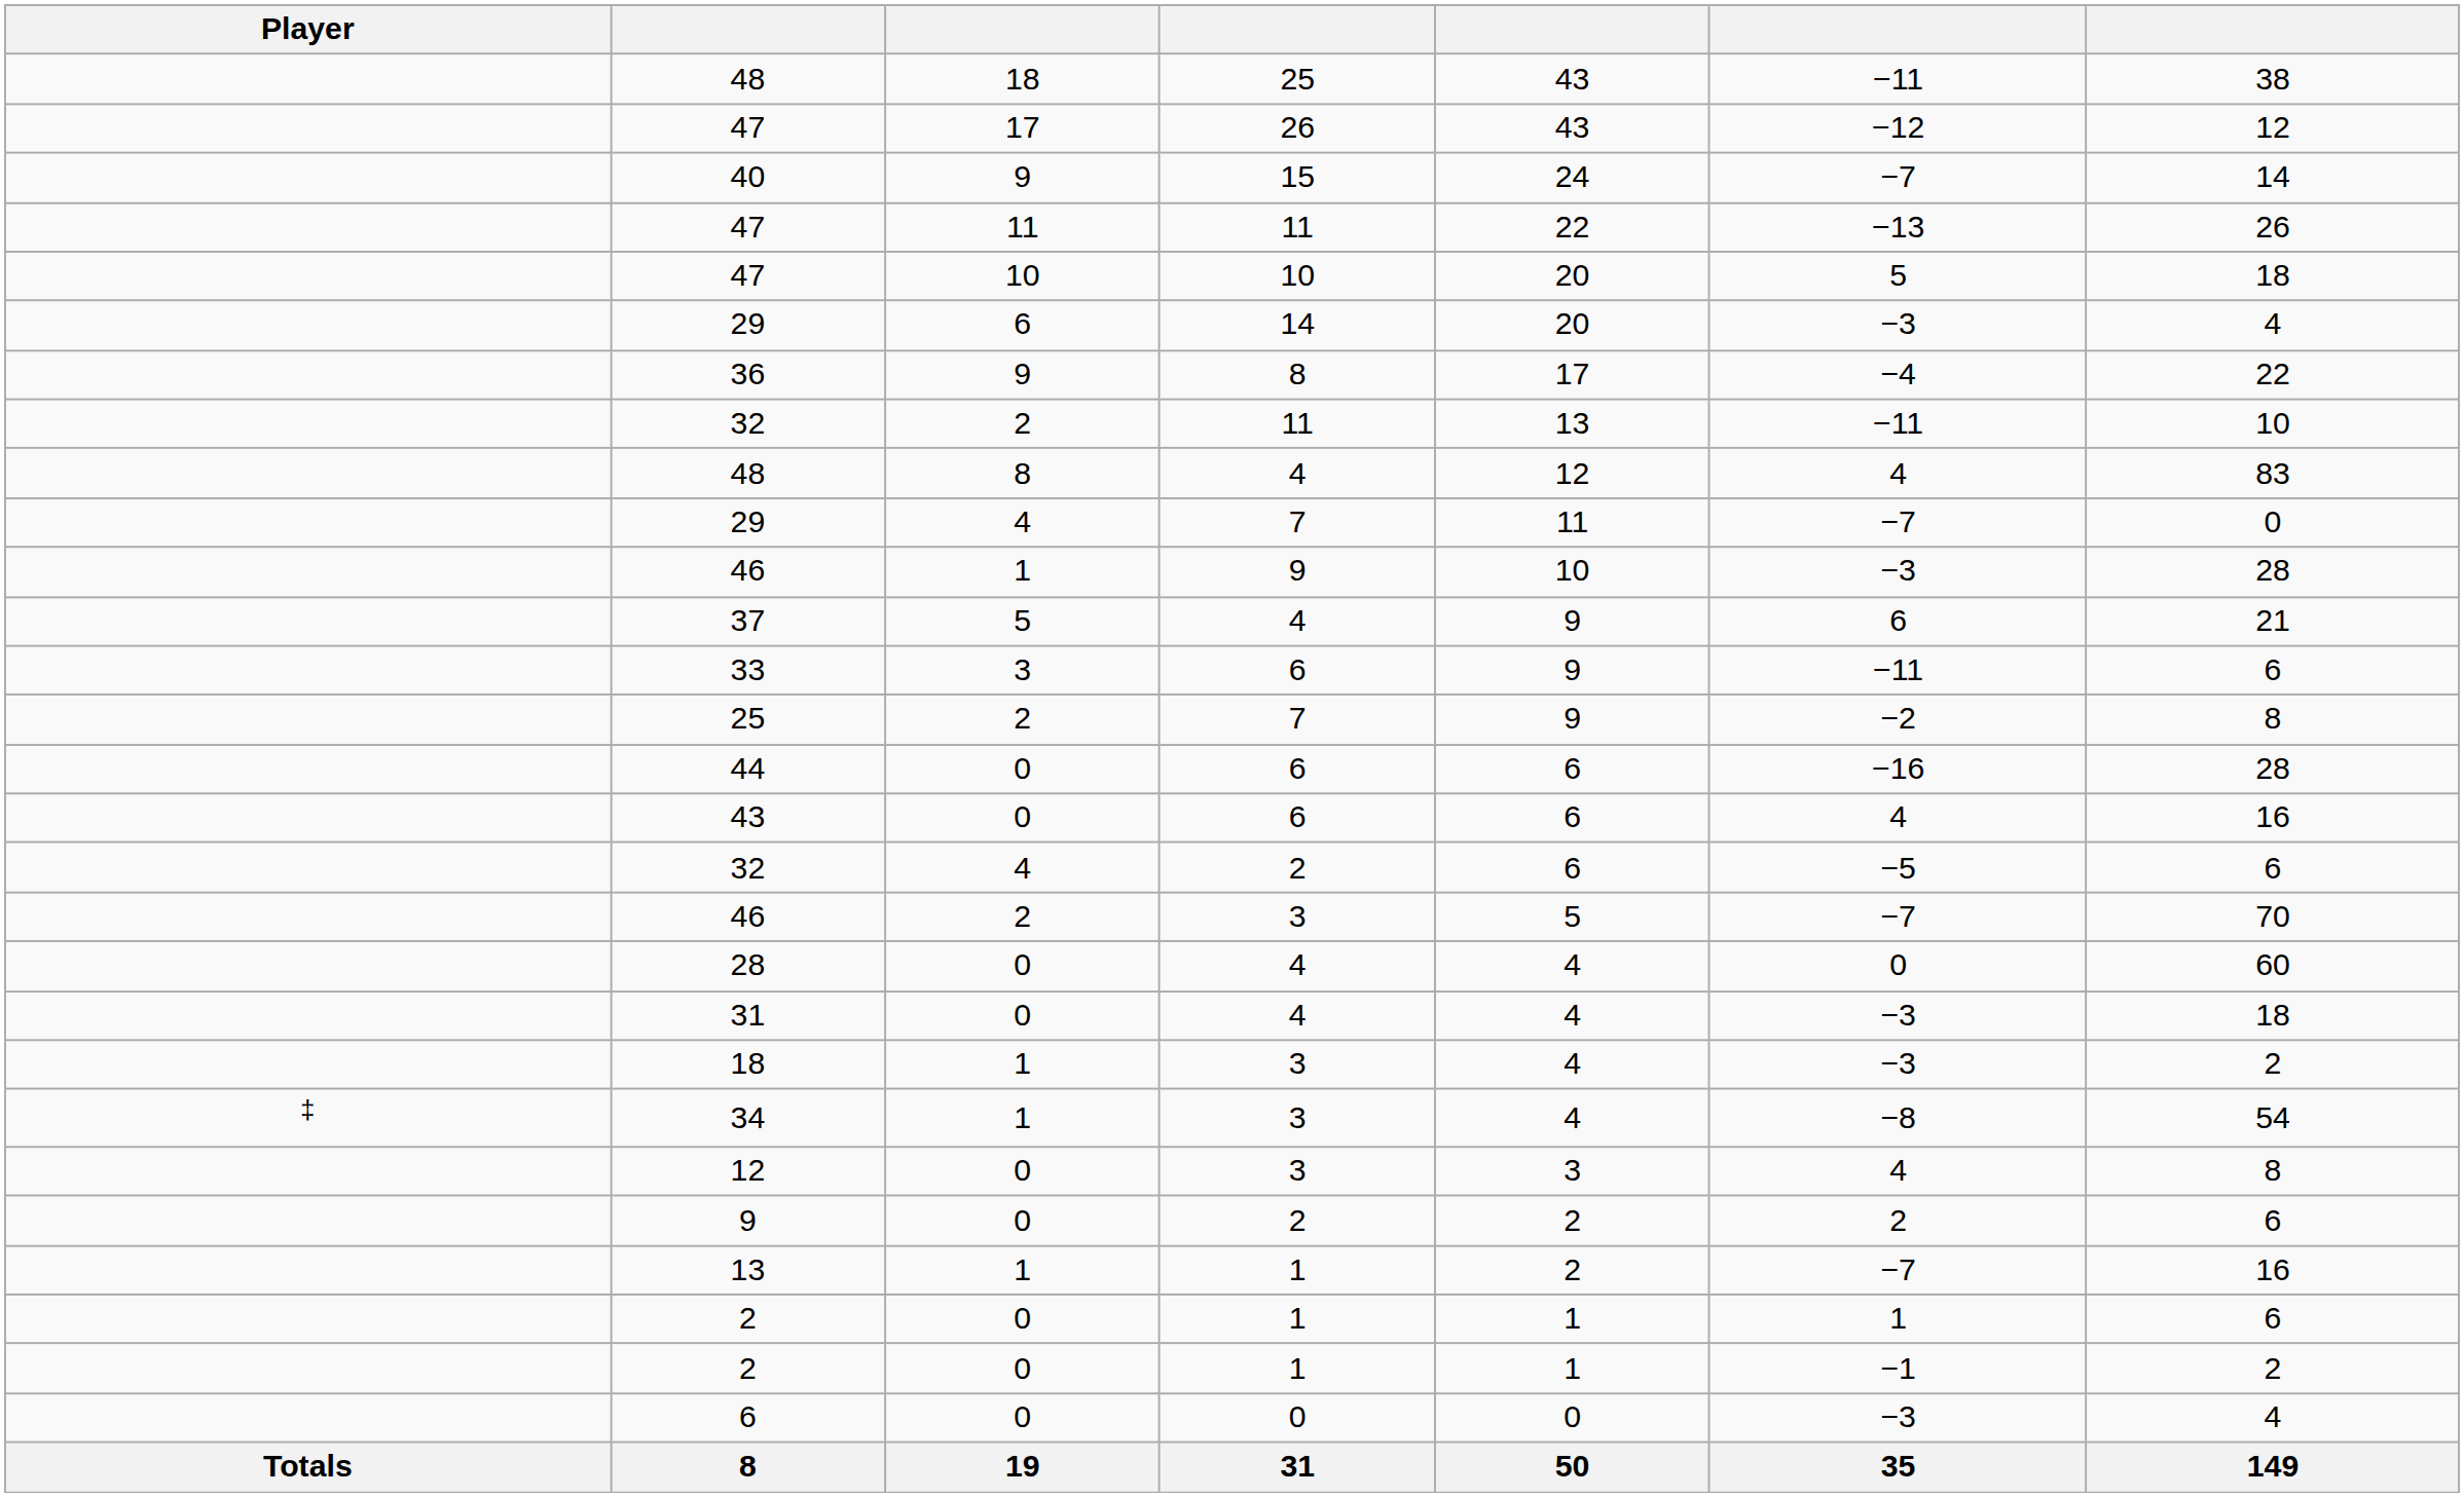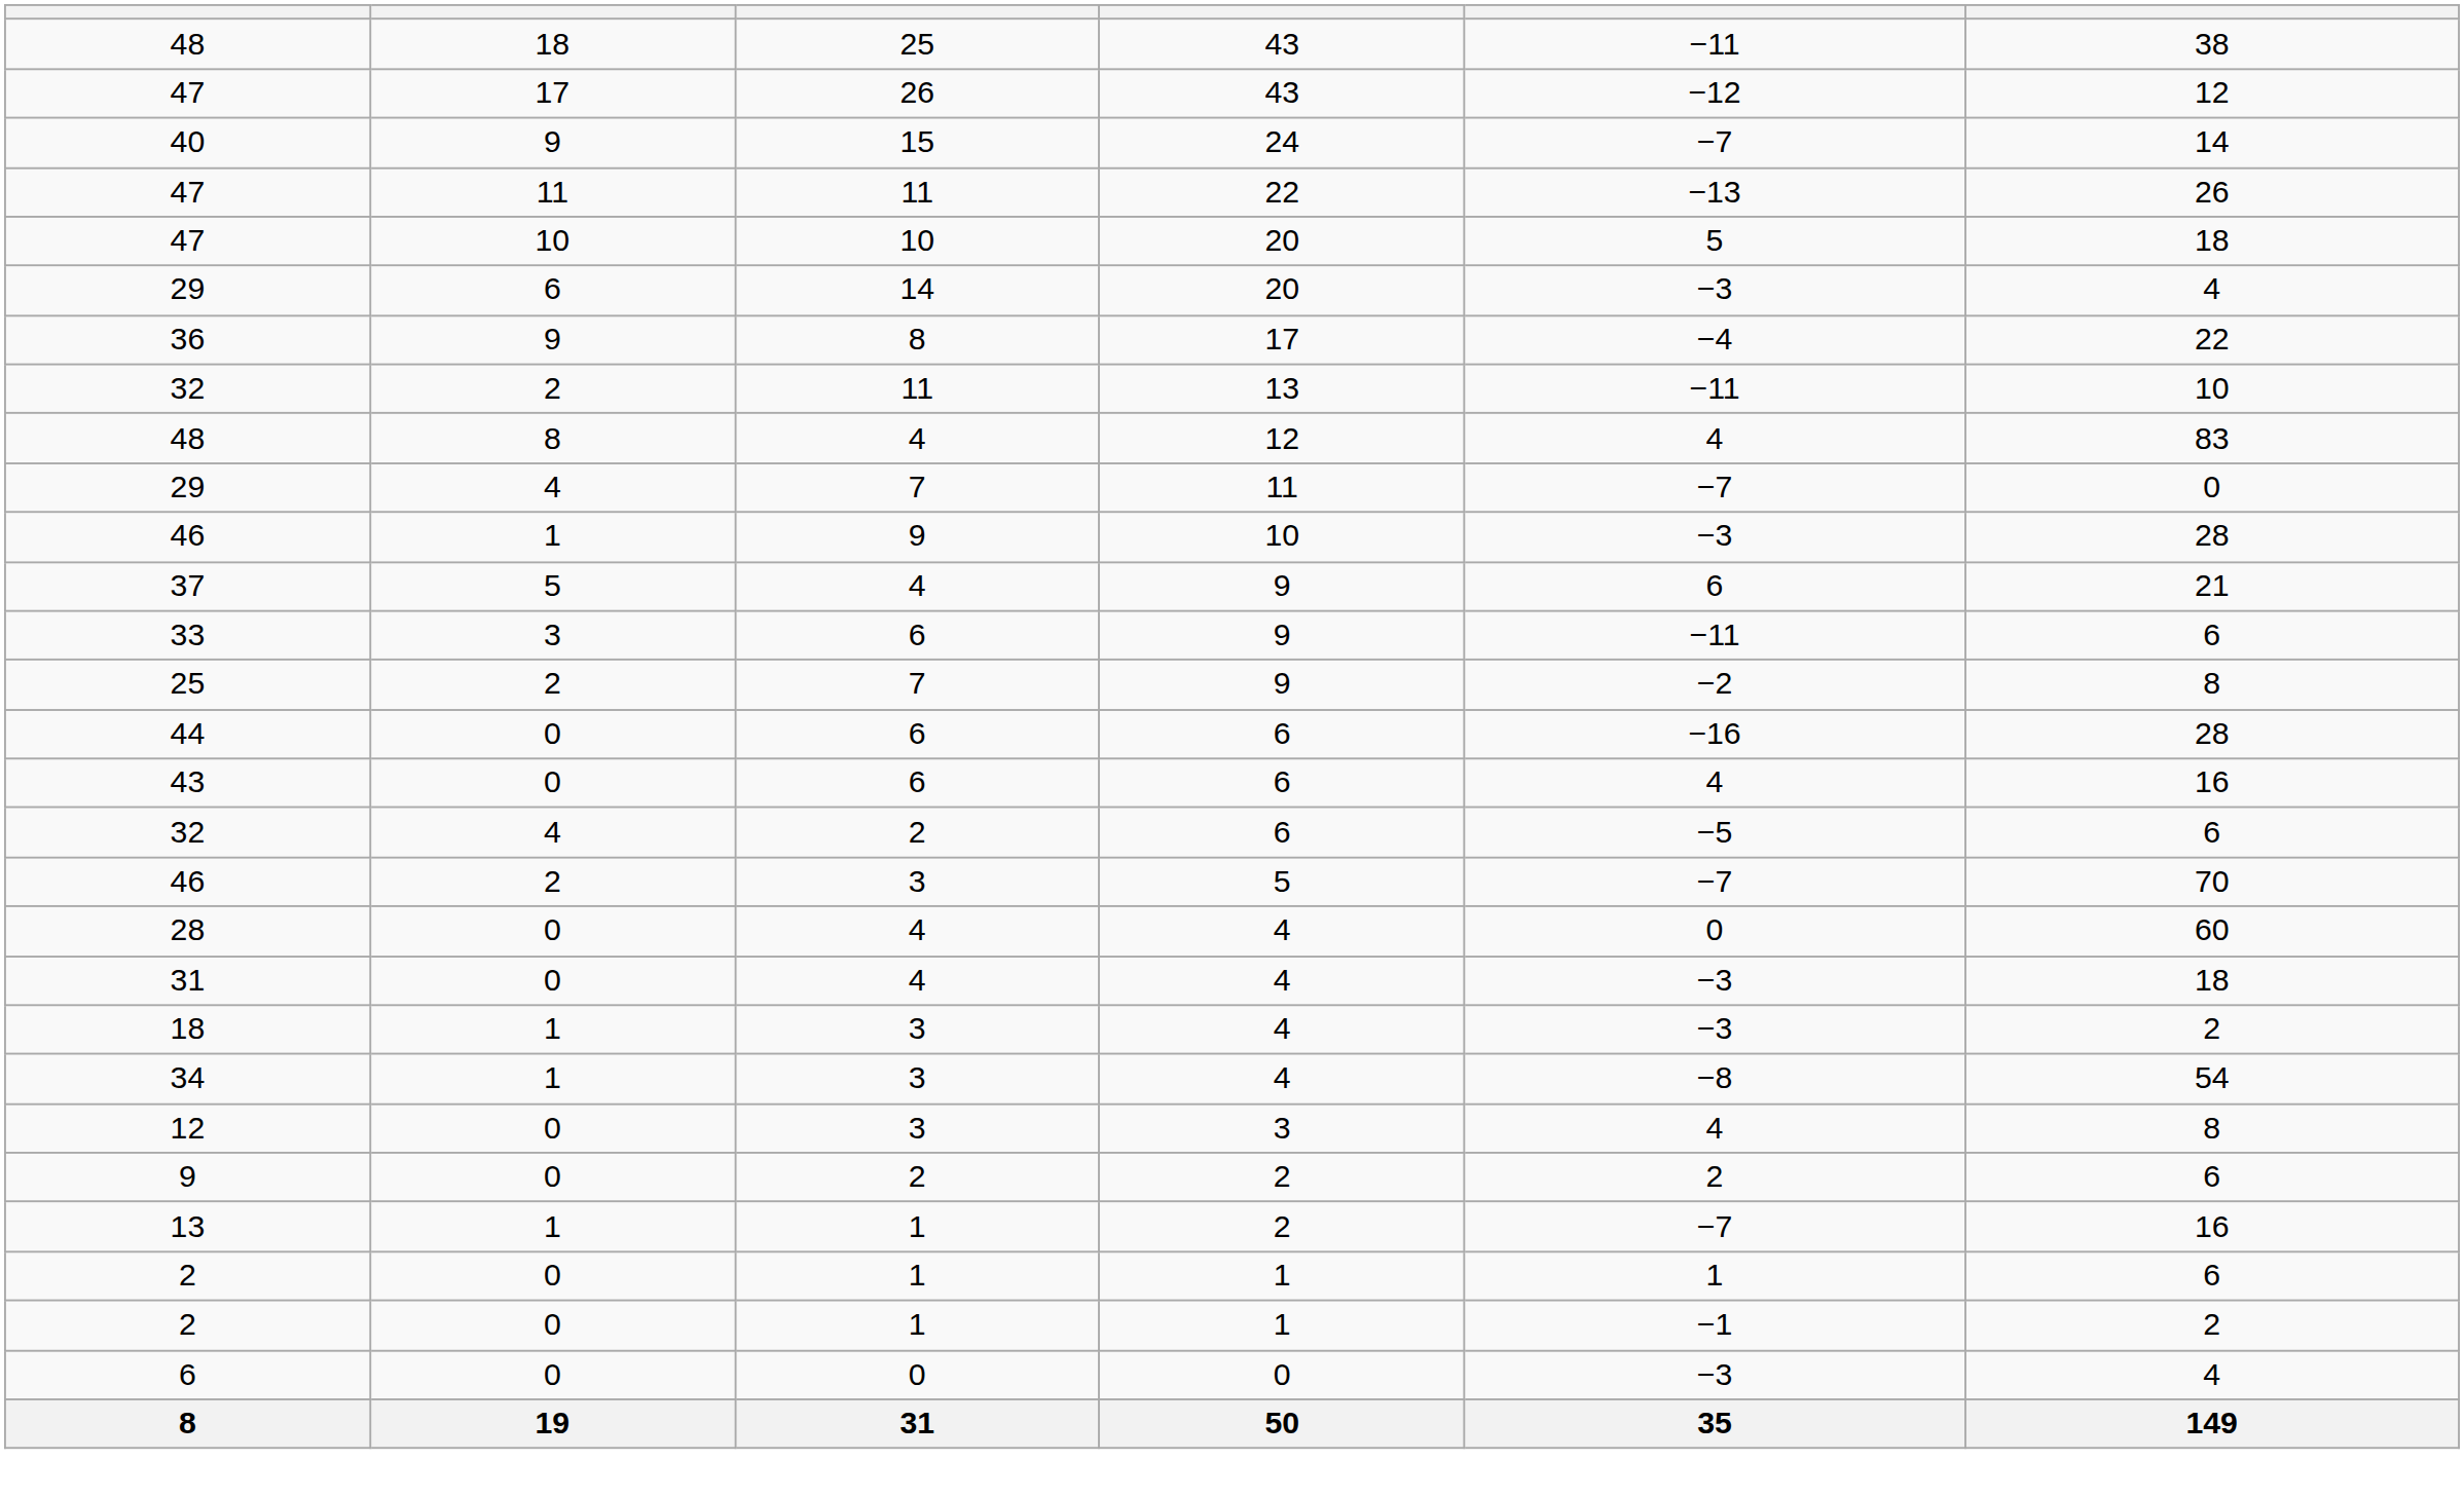- column: Player | ‡ | Totals
